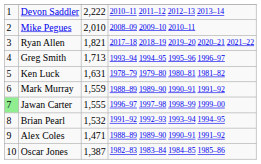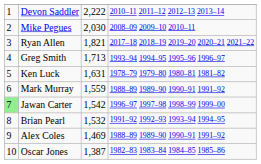Mike Pegues | column 3: 2,010 -> 2,030
Jawan Carter | column 3: 1,555 -> 1,542
Alex Coles | column 3: 1,471 -> 1,469
